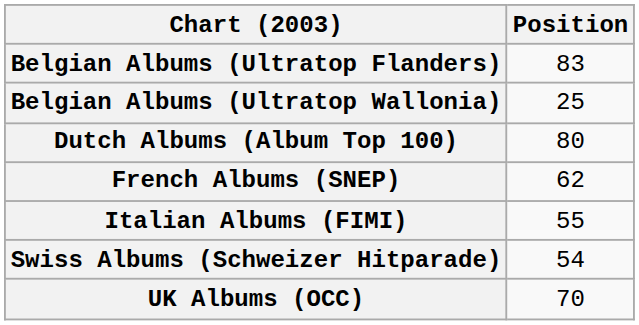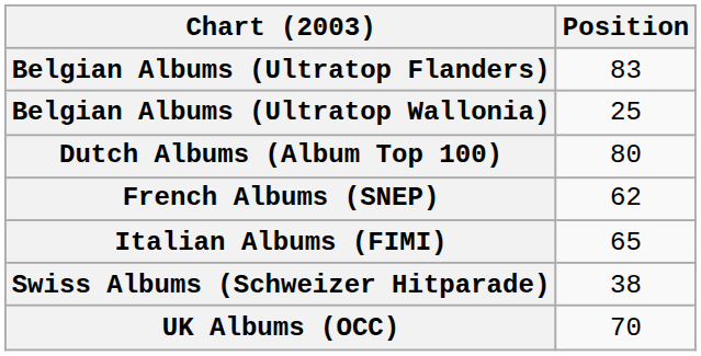Italian Albums (FIMI) | Position: 55 -> 65
Swiss Albums (Schweizer Hitparade) | Position: 54 -> 38
